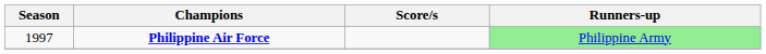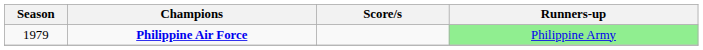Philippine Air Force | Season: 1997 -> 1979
